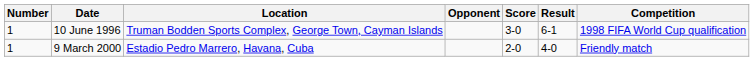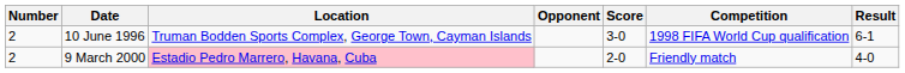columns swapped: Result <-> Competition
10 June 1996 | Number: 1 -> 2
9 March 2000 | Number: 1 -> 2
9 March 2000 | Location: no background -> pink background
